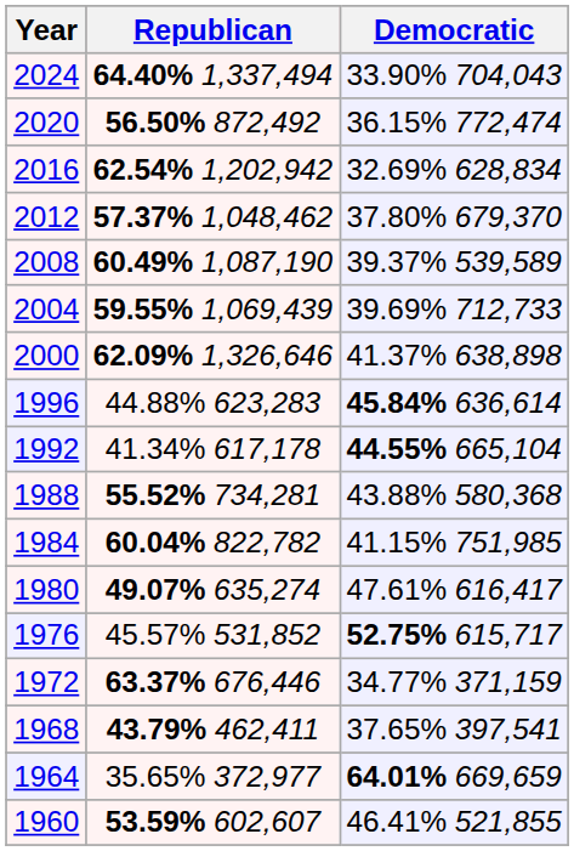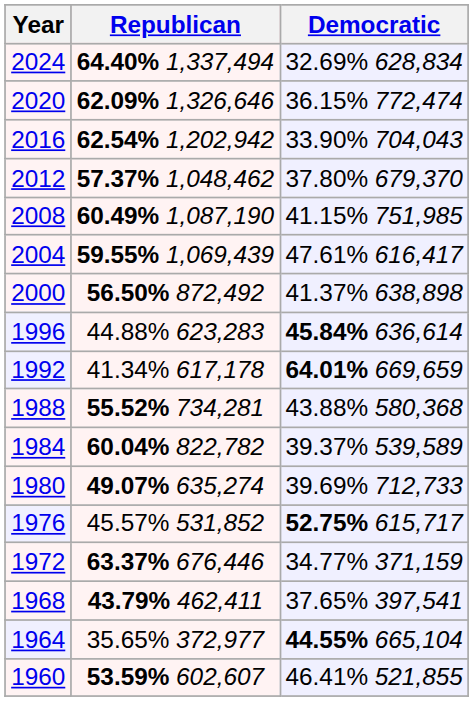2024 | Democratic: 33.90% 704,043 -> 32.69% 628,834
2020 | Republican: 56.50% 872,492 -> 62.09% 1,326,646
2016 | Democratic: 32.69% 628,834 -> 33.90% 704,043
2008 | Democratic: 39.37% 539,589 -> 41.15% 751,985
2004 | Democratic: 39.69% 712,733 -> 47.61% 616,417
2000 | Republican: 62.09% 1,326,646 -> 56.50% 872,492
1992 | Democratic: 44.55% 665,104 -> 64.01% 669,659
1984 | Democratic: 41.15% 751,985 -> 39.37% 539,589
1980 | Democratic: 47.61% 616,417 -> 39.69% 712,733
1964 | Democratic: 64.01% 669,659 -> 44.55% 665,104
